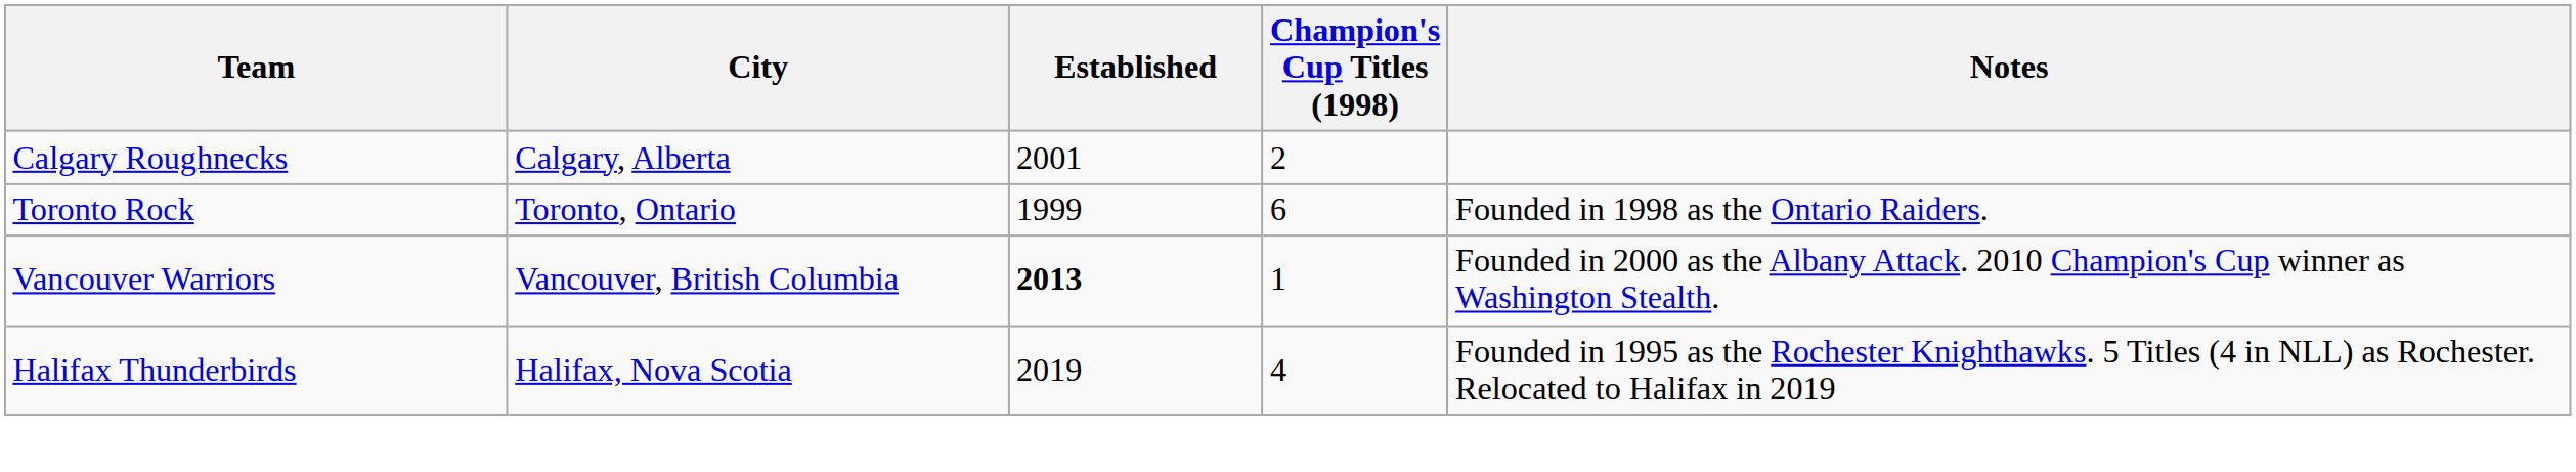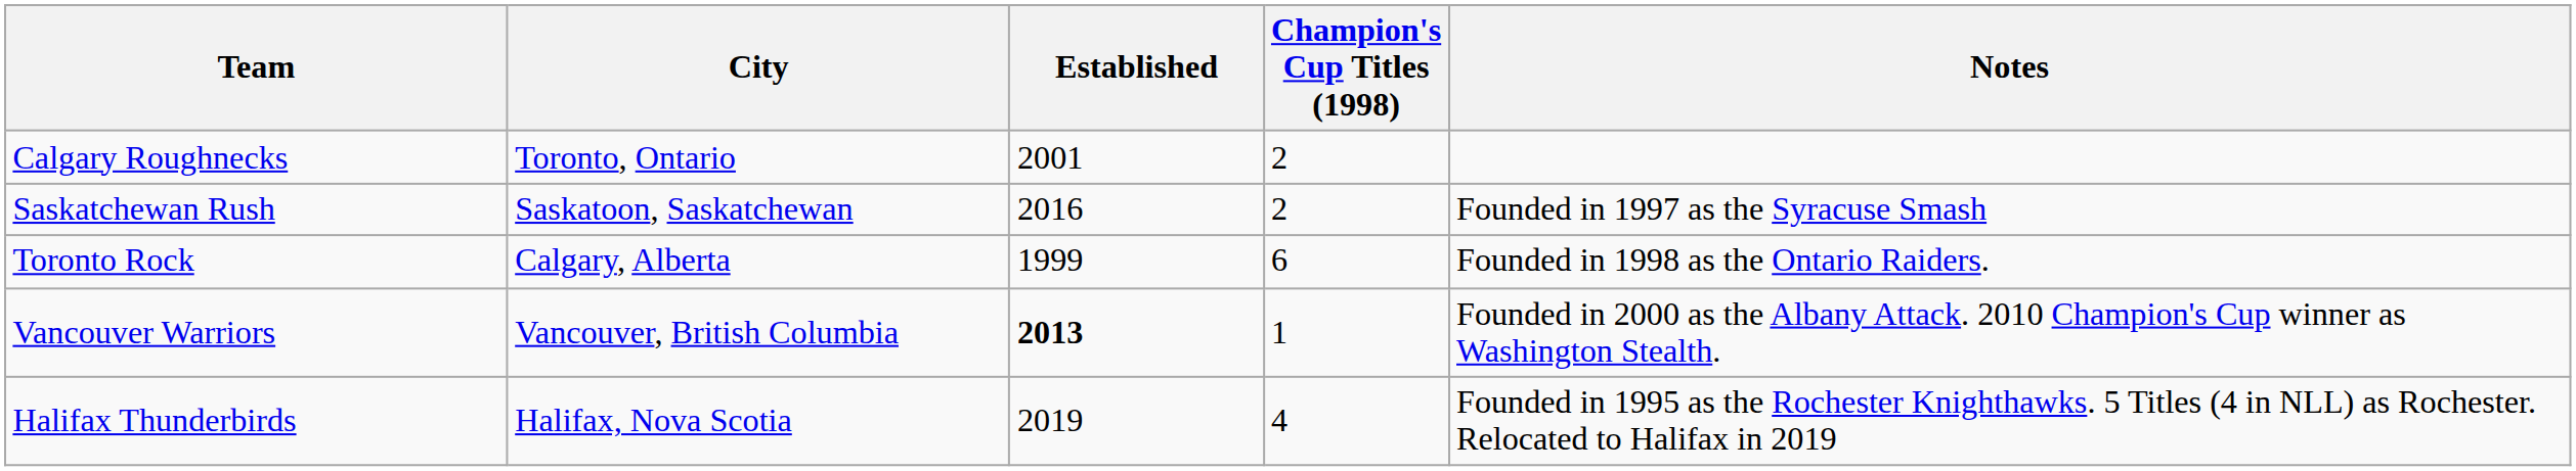Calgary Roughnecks | City: Calgary, Alberta -> Toronto, Ontario
+ row: Saskatchewan Rush | Saskatoon, Saskatchewan | 2016 | 2 | Founded in 1997 as the Syracuse Smash
Toronto Rock | City: Toronto, Ontario -> Calgary, Alberta
